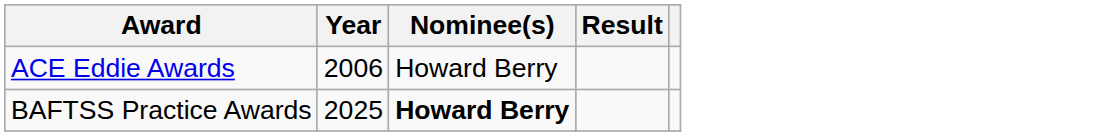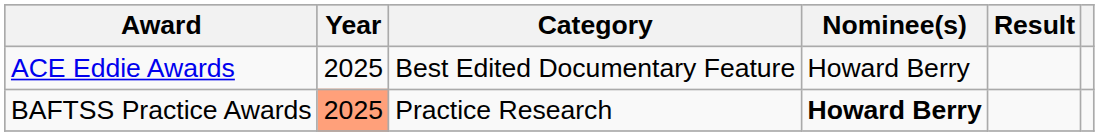+ column: Category | Best Edited Documentary Feature | Practice Research
ACE Eddie Awards | Year: 2006 -> 2025
BAFTSS Practice Awards | Year: no background -> lightsalmon background
